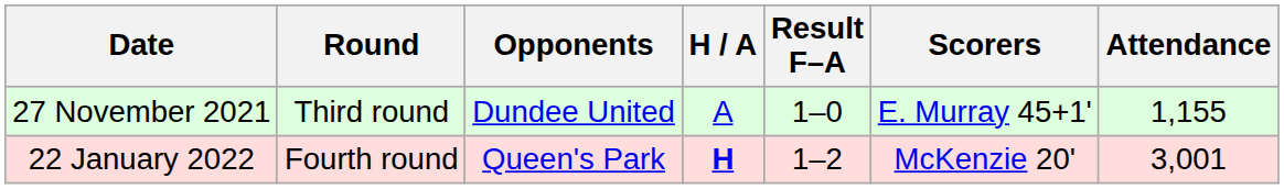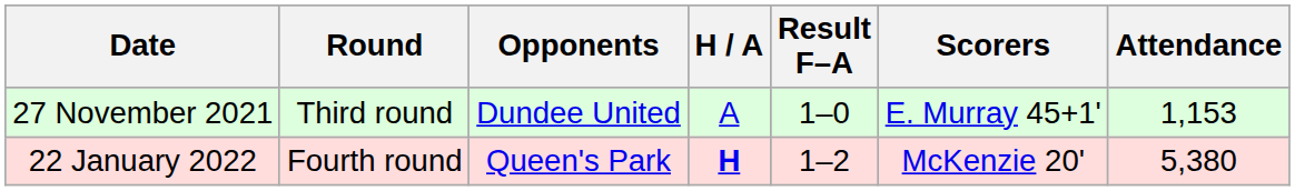27 November 2021 | Attendance: 1,155 -> 1,153
22 January 2022 | Attendance: 3,001 -> 5,380
